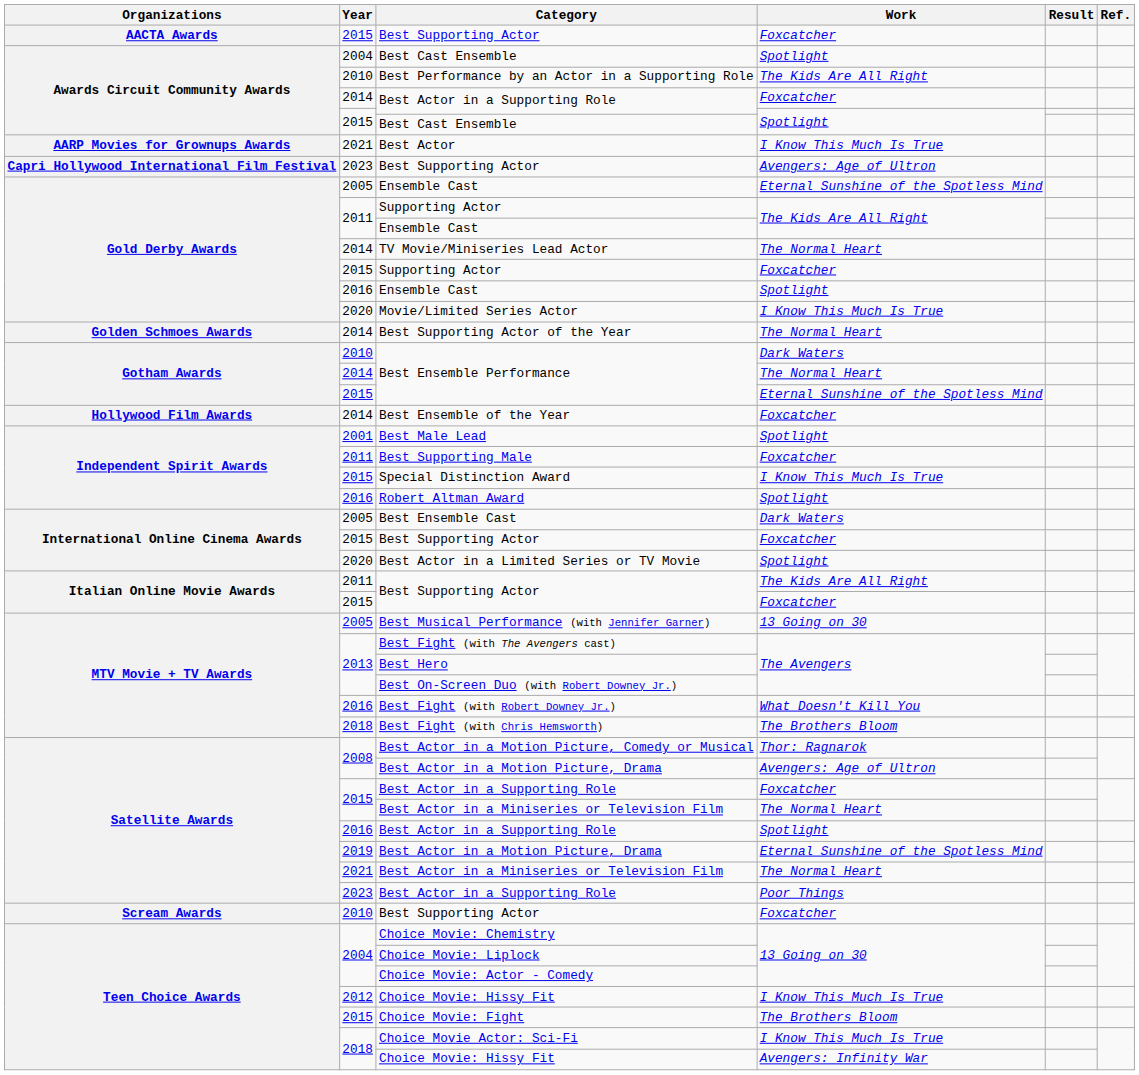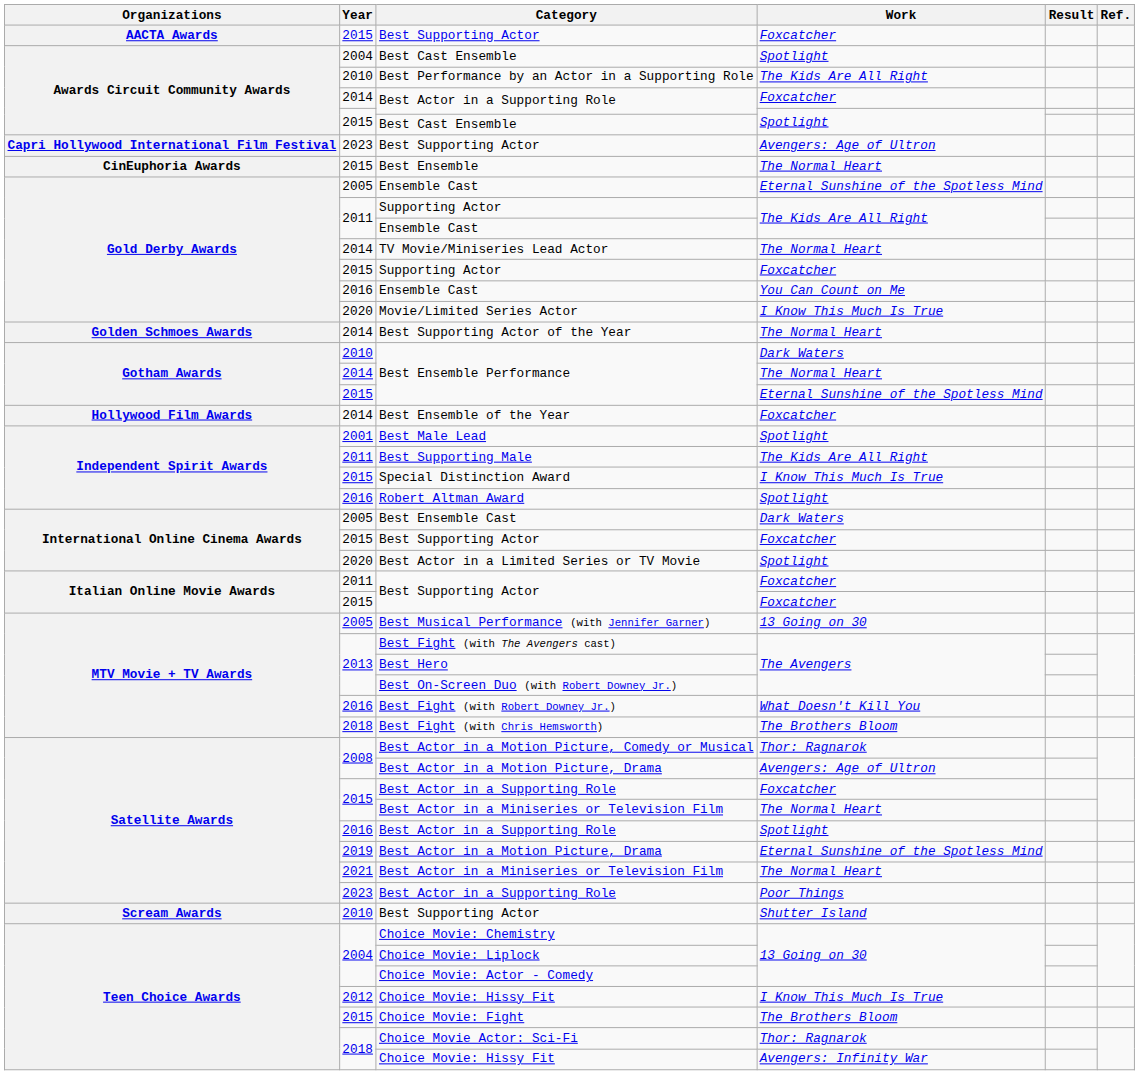- row: AARP Movies for Grownups Awards | 2021 | Best Actor | I Know This Much Is True
+ row: CinEuphoria Awards | 2015 | Best Ensemble | The Normal Heart
2016 / Ensemble Cast | Work: Spotlight -> You Can Count on Me
Best Supporting Male | Work: Foxcatcher -> The Kids Are All Right
2011 / Best Supporting Actor | Work: The Kids Are All Right -> Foxcatcher
2010 / Best Supporting Actor | Work: Foxcatcher -> Shutter Island
Choice Movie Actor: Sci-Fi | Work: I Know This Much Is True -> Thor: Ragnarok
